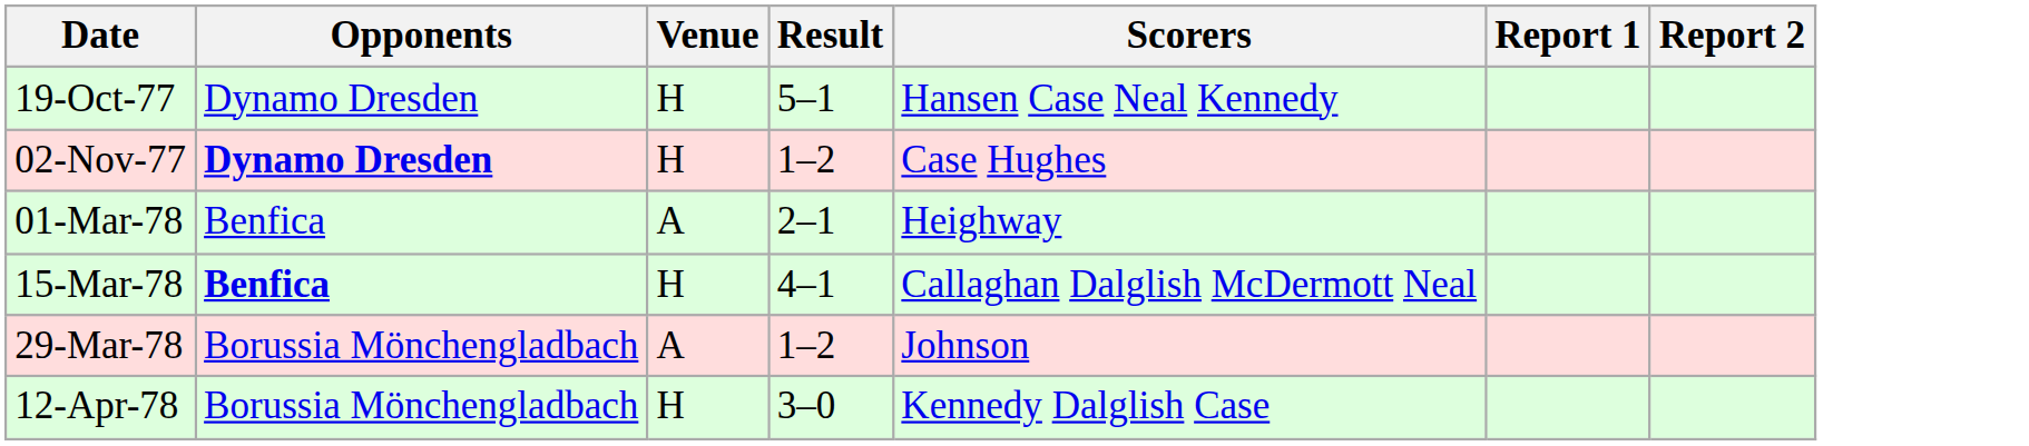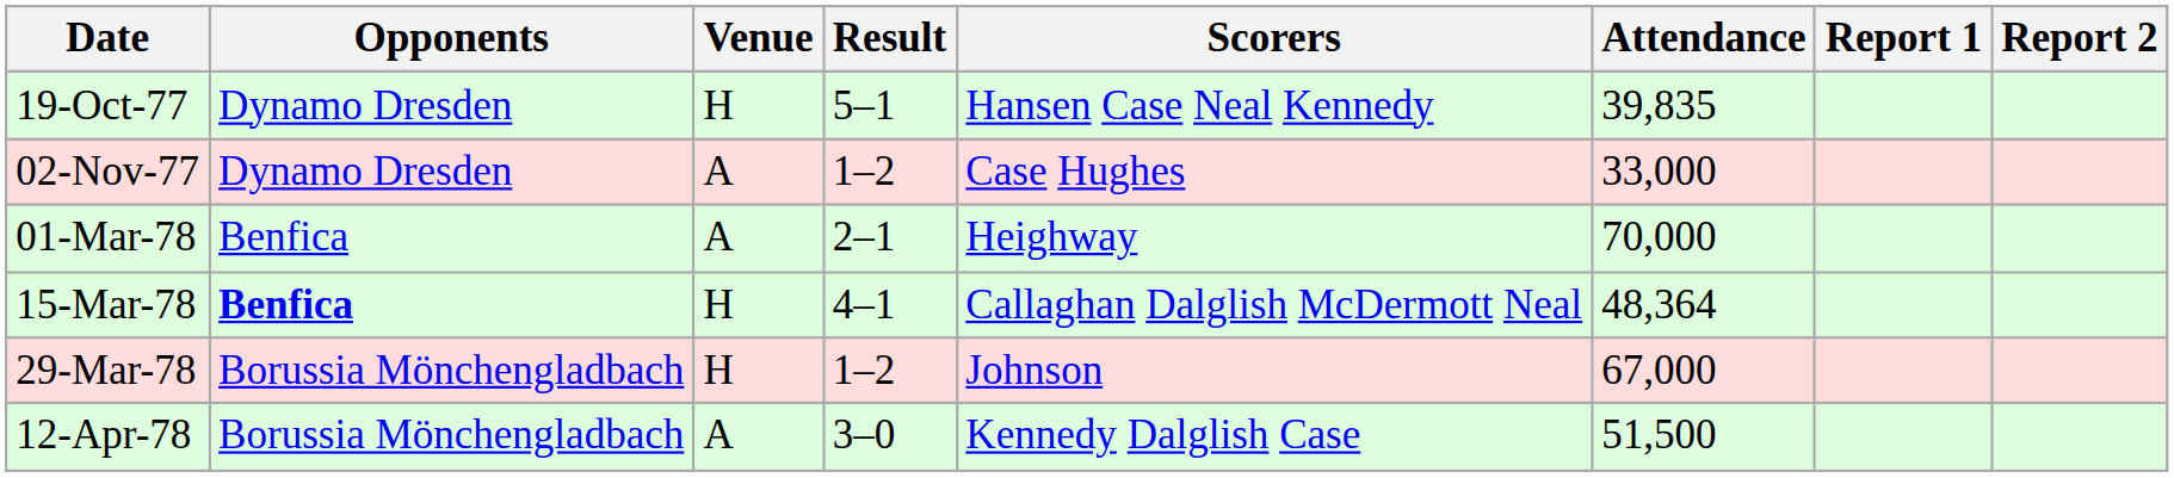+ column: Attendance | 39,835 | 33,000 | 70,000 | 48,364 | 67,000 | 51,500
02-Nov-77 | Opponents: bold -> normal
02-Nov-77 | Venue: H -> A
29-Mar-78 | Venue: A -> H
12-Apr-78 | Venue: H -> A
